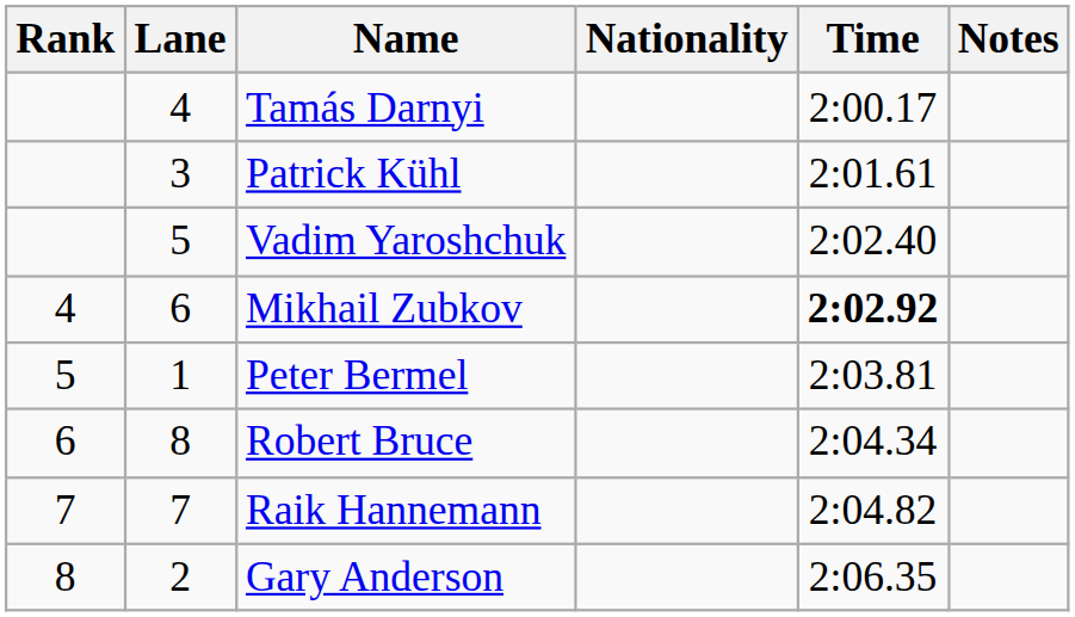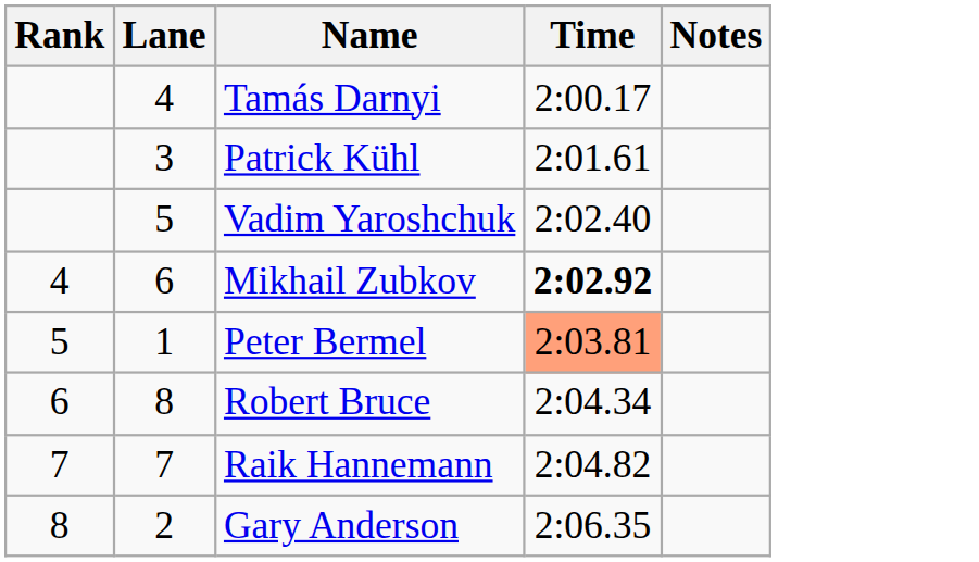- column: Nationality
Peter Bermel | Time: no background -> lightsalmon background
